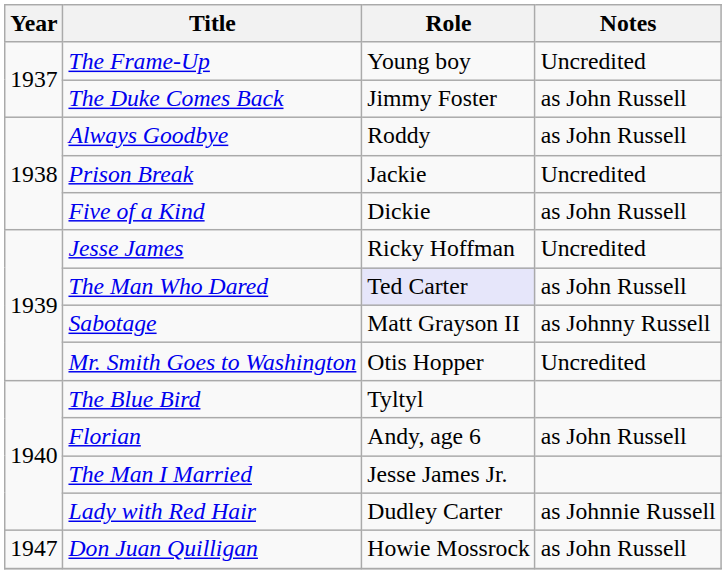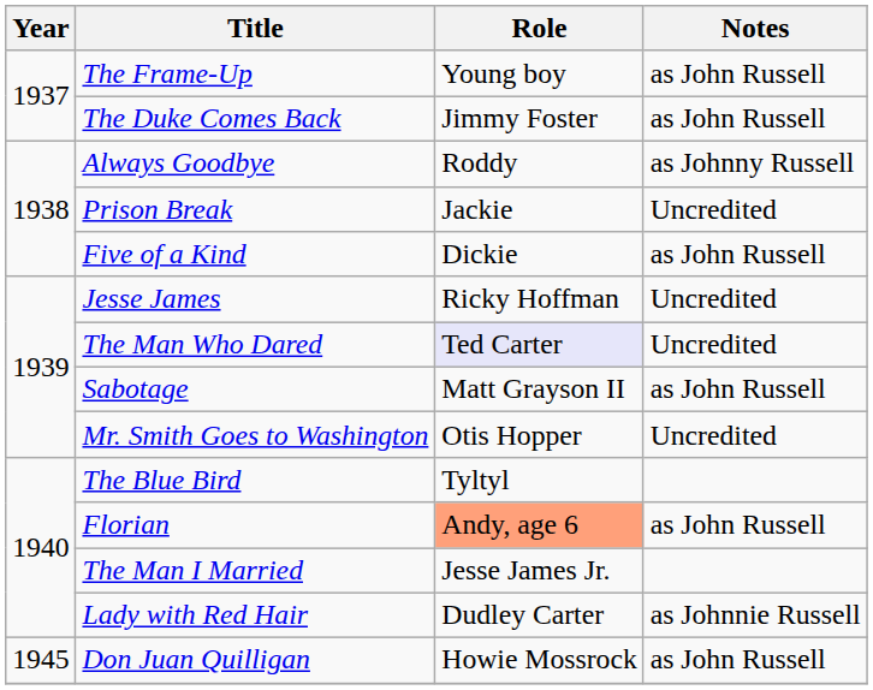The Frame-Up | Notes: Uncredited -> as John Russell
Always Goodbye | Notes: as John Russell -> as Johnny Russell
The Man Who Dared | Notes: as John Russell -> Uncredited
Sabotage | Notes: as Johnny Russell -> as John Russell
Florian | Role: no background -> lightsalmon background
Don Juan Quilligan | Year: 1947 -> 1945
